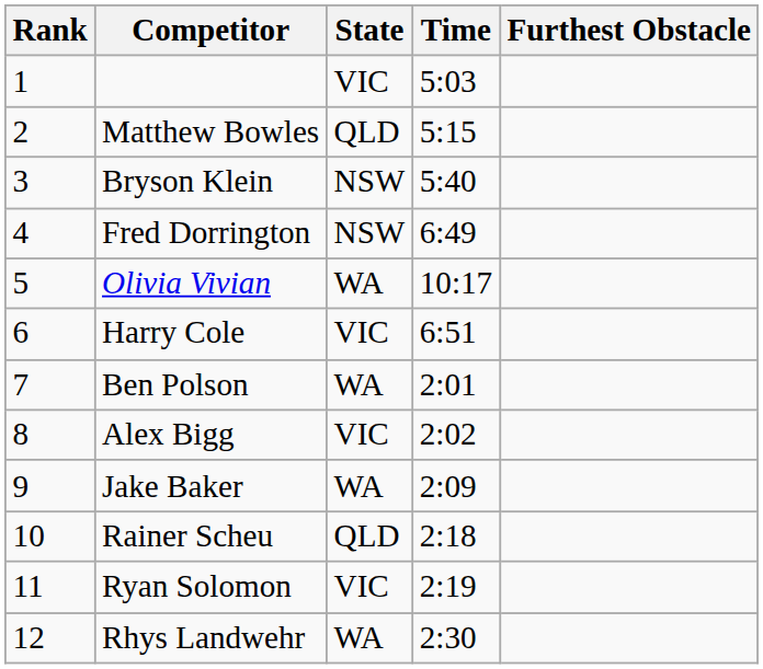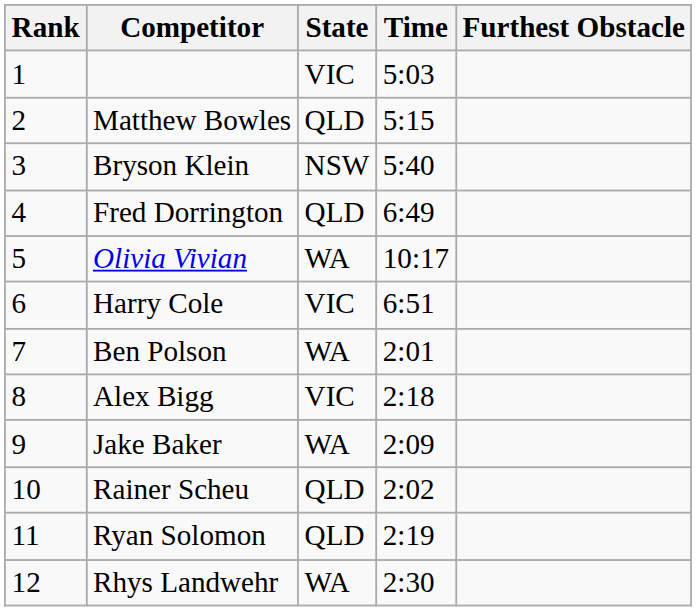Fred Dorrington | State: NSW -> QLD
Alex Bigg | Time: 2:02 -> 2:18
Rainer Scheu | Time: 2:18 -> 2:02
Ryan Solomon | State: VIC -> QLD
